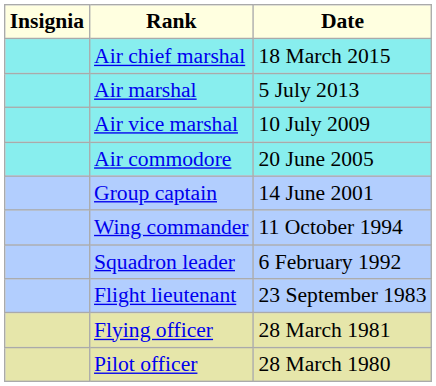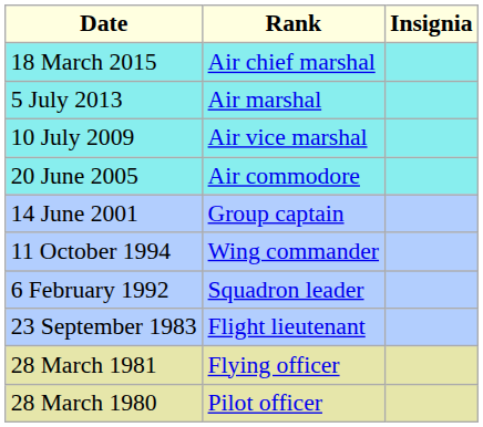columns swapped: Insignia <-> Date
